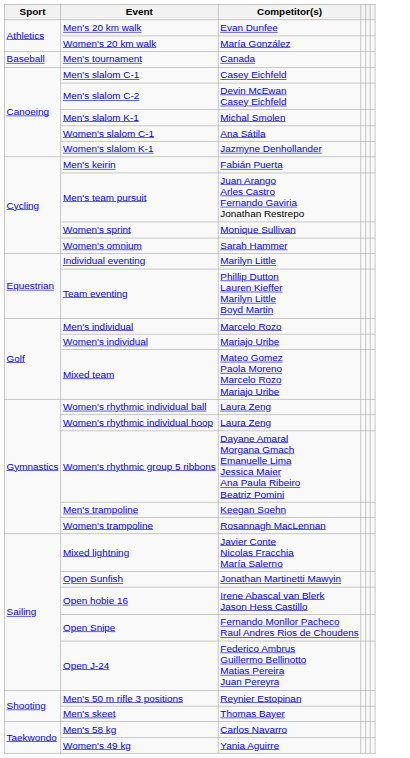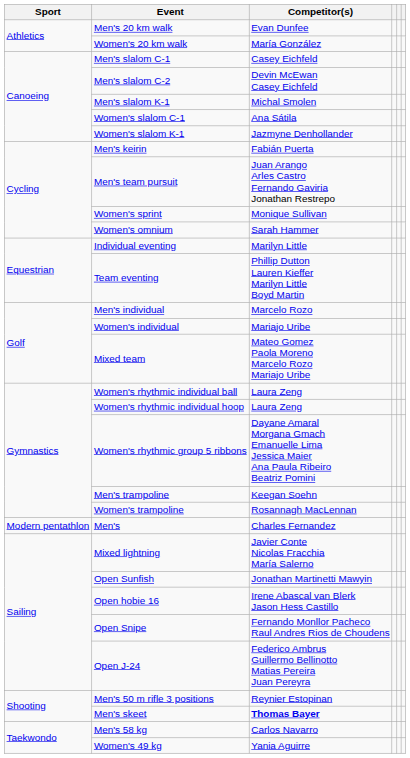- row: Baseball | Men's tournament | Canada
+ row: Modern pentathlon | Men's | Charles Fernandez
Men's skeet | Competitor(s): normal -> bold
